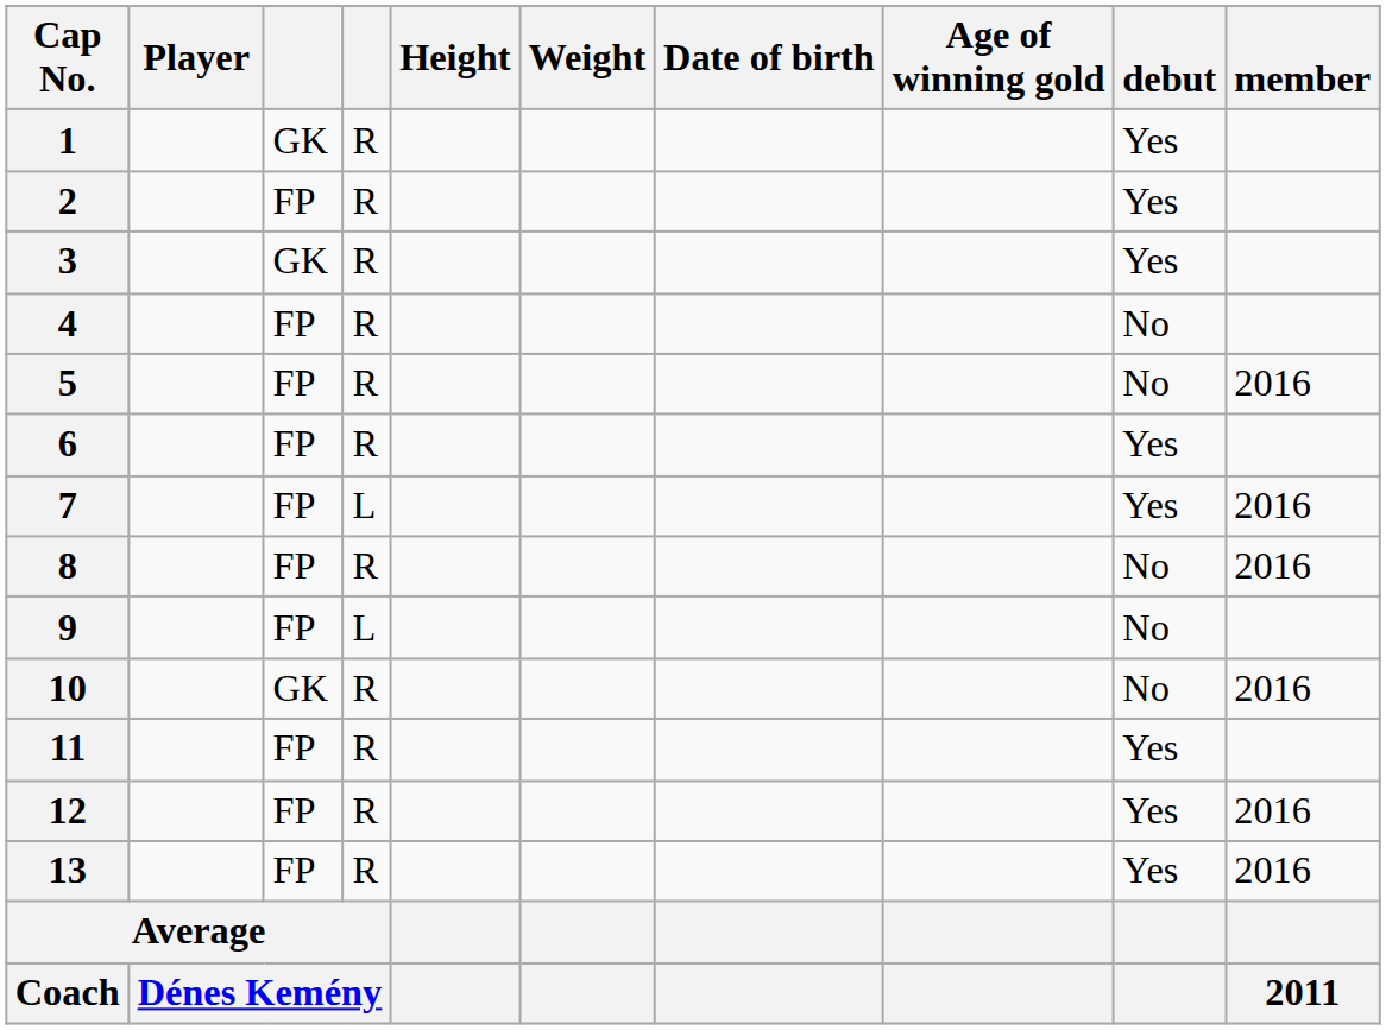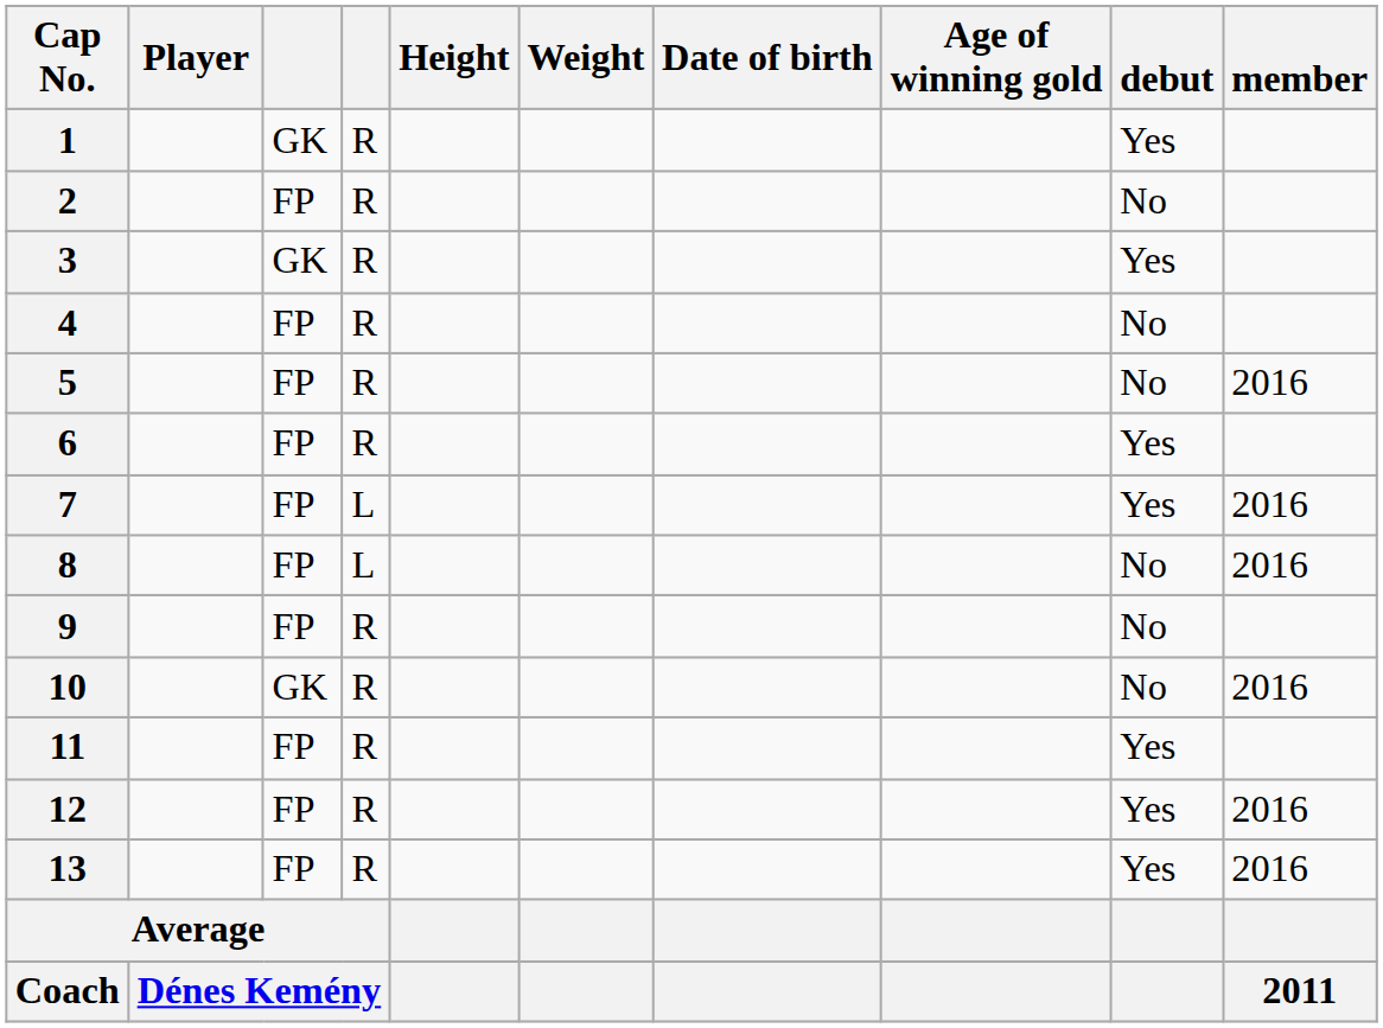2 | debut: Yes -> No
8 | column 4: R -> L
9 | column 4: L -> R
